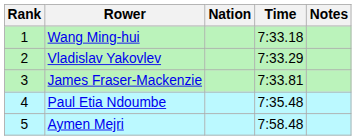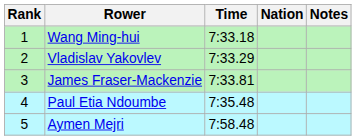columns swapped: Nation <-> Time
